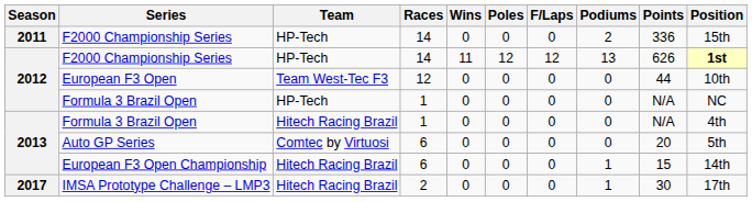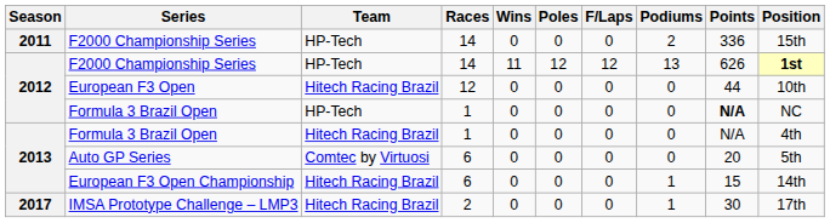European F3 Open | Team: Team West-Tec F3 -> Hitech Racing Brazil
2012 / Formula 3 Brazil Open | Points: normal -> bold
